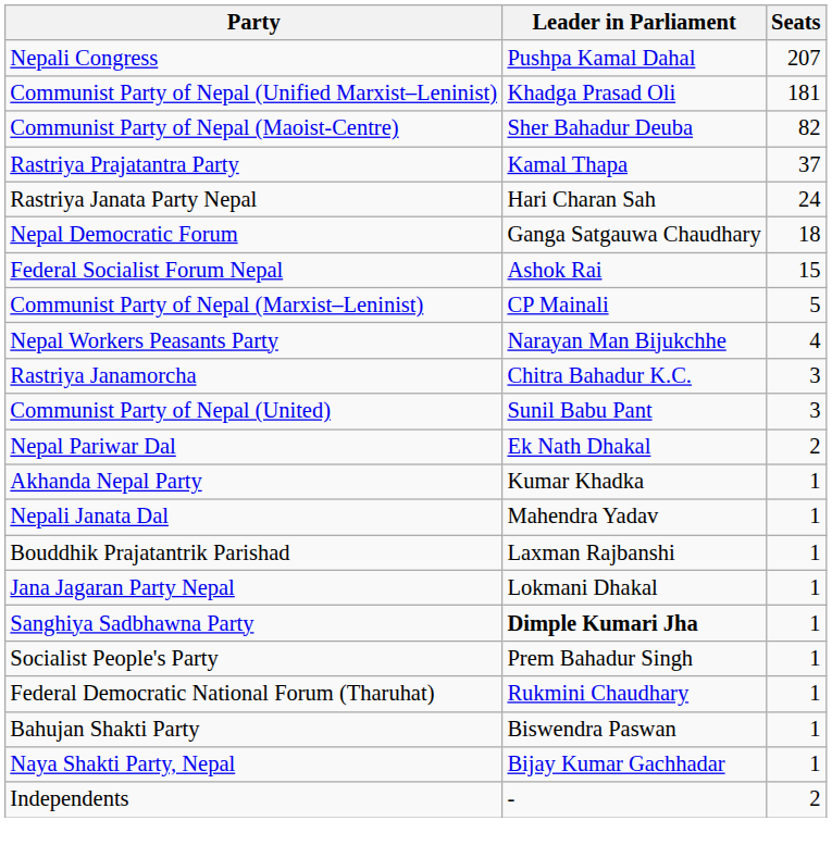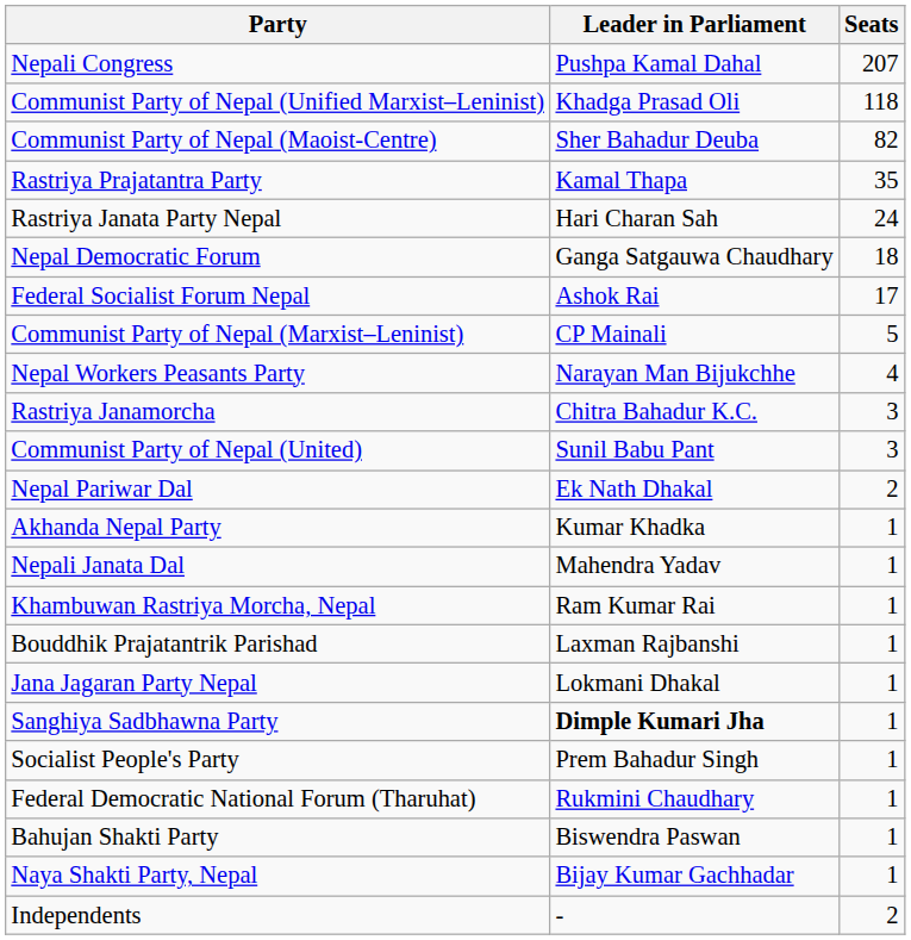Communist Party of Nepal (Unified Marxist–Leninist) | Seats: 181 -> 118
Rastriya Prajatantra Party | Seats: 37 -> 35
Federal Socialist Forum Nepal | Seats: 15 -> 17
+ row: Khambuwan Rastriya Morcha, Nepal | Ram Kumar Rai | 1
